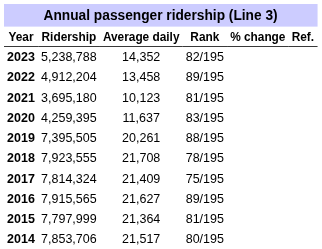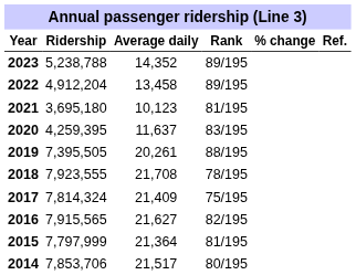2023 | Rank: 82/195 -> 89/195
2016 | Rank: 89/195 -> 82/195
